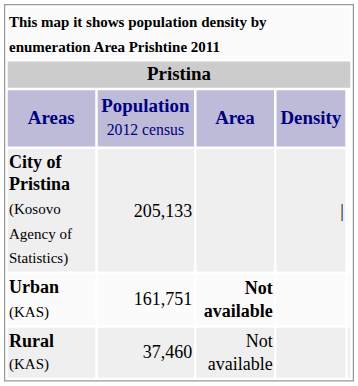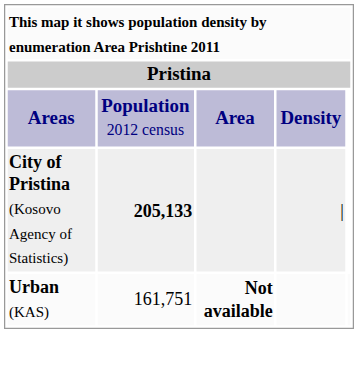City of Pristina (Kosovo Agency of Statistics) | column 2: normal -> bold
- row: Rural (KAS) | 37,460 | Not available
